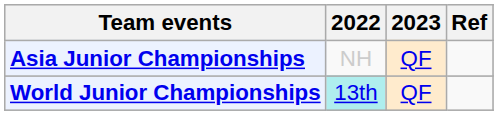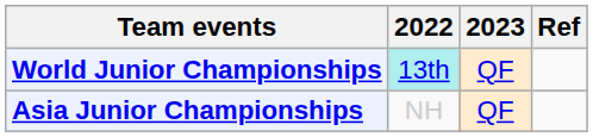rows swapped: World Junior Championships <-> Asia Junior Championships
